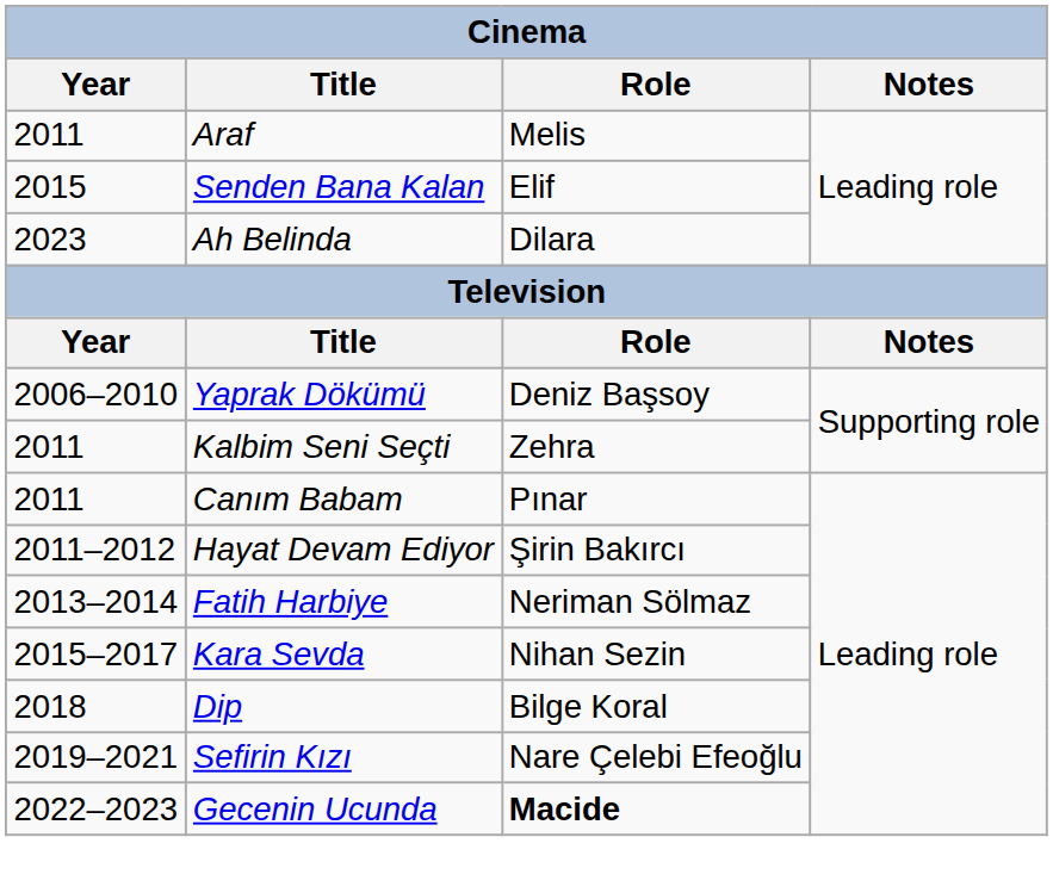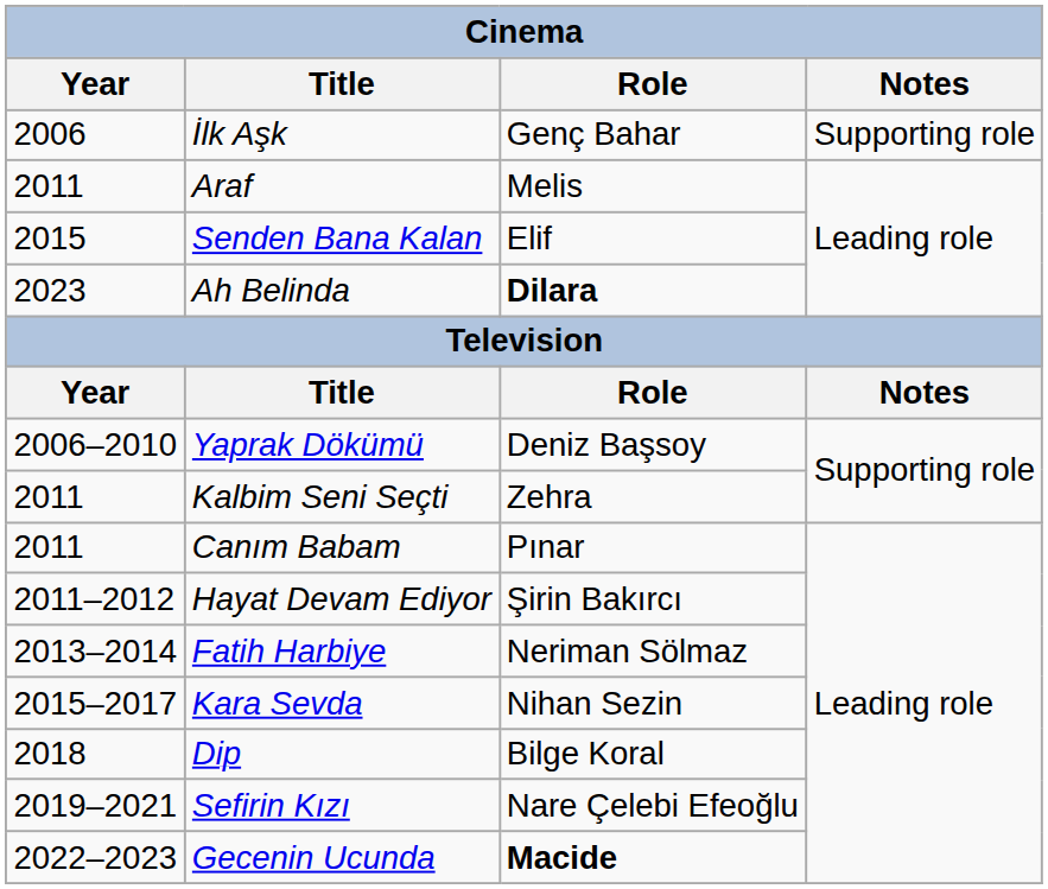+ row: 2006 | İlk Aşk | Genç Bahar | Supporting role
Ah Belinda | Role: normal -> bold
